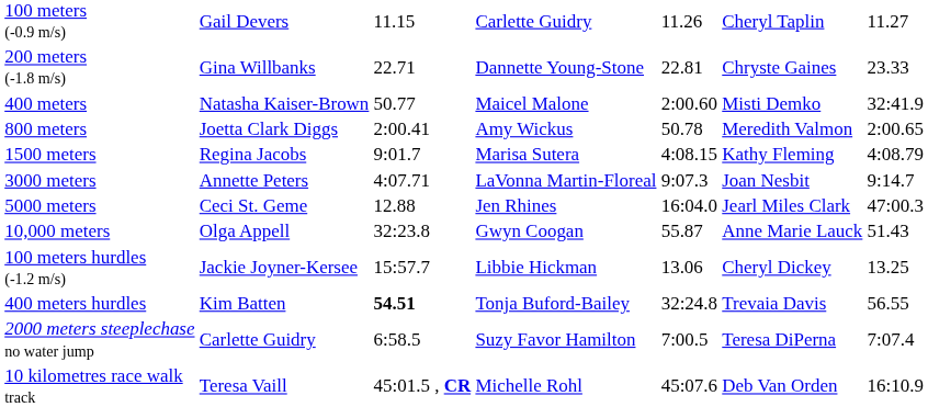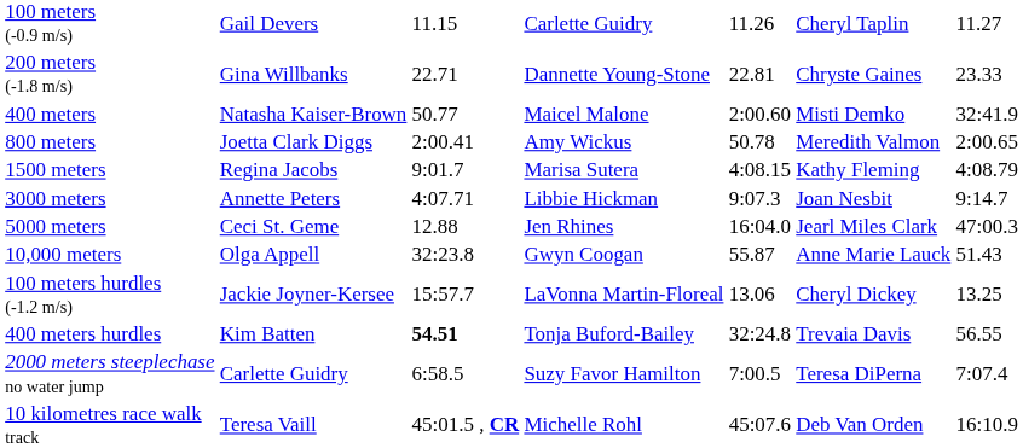3000 meters | column 4: LaVonna Martin-Floreal -> Libbie Hickman
100 meters hurdles (-1.2 m/s) | column 4: Libbie Hickman -> LaVonna Martin-Floreal
